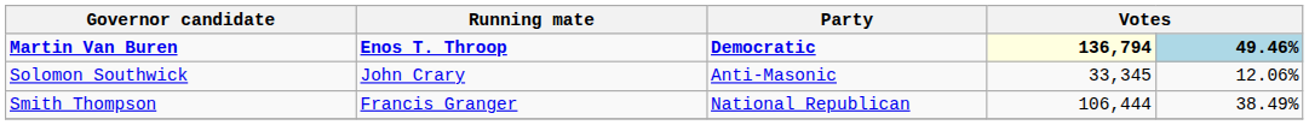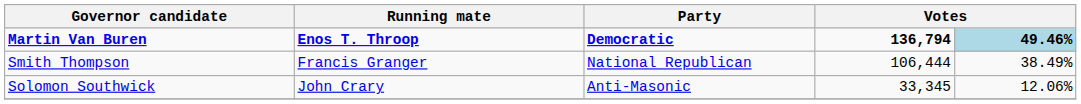Martin Van Buren | column 4: lightyellow background -> no background
rows swapped: Smith Thompson <-> Solomon Southwick
